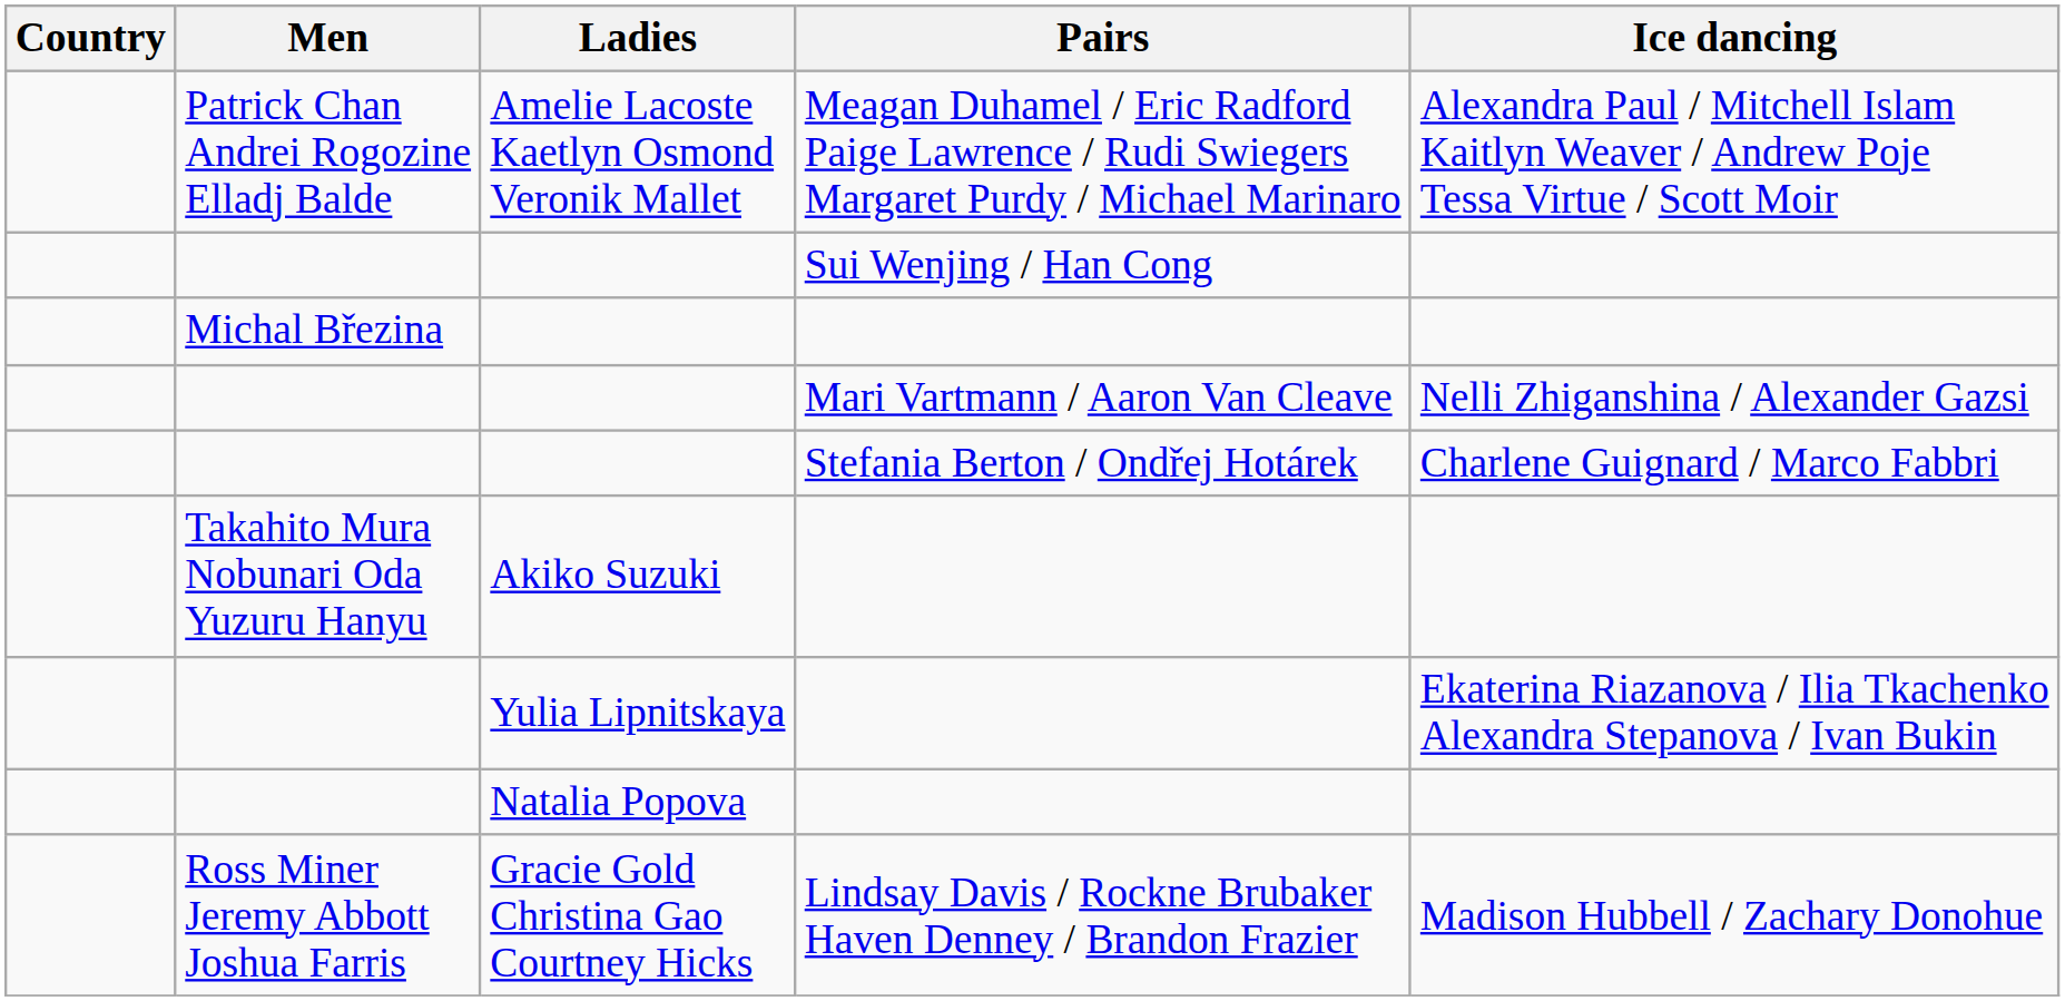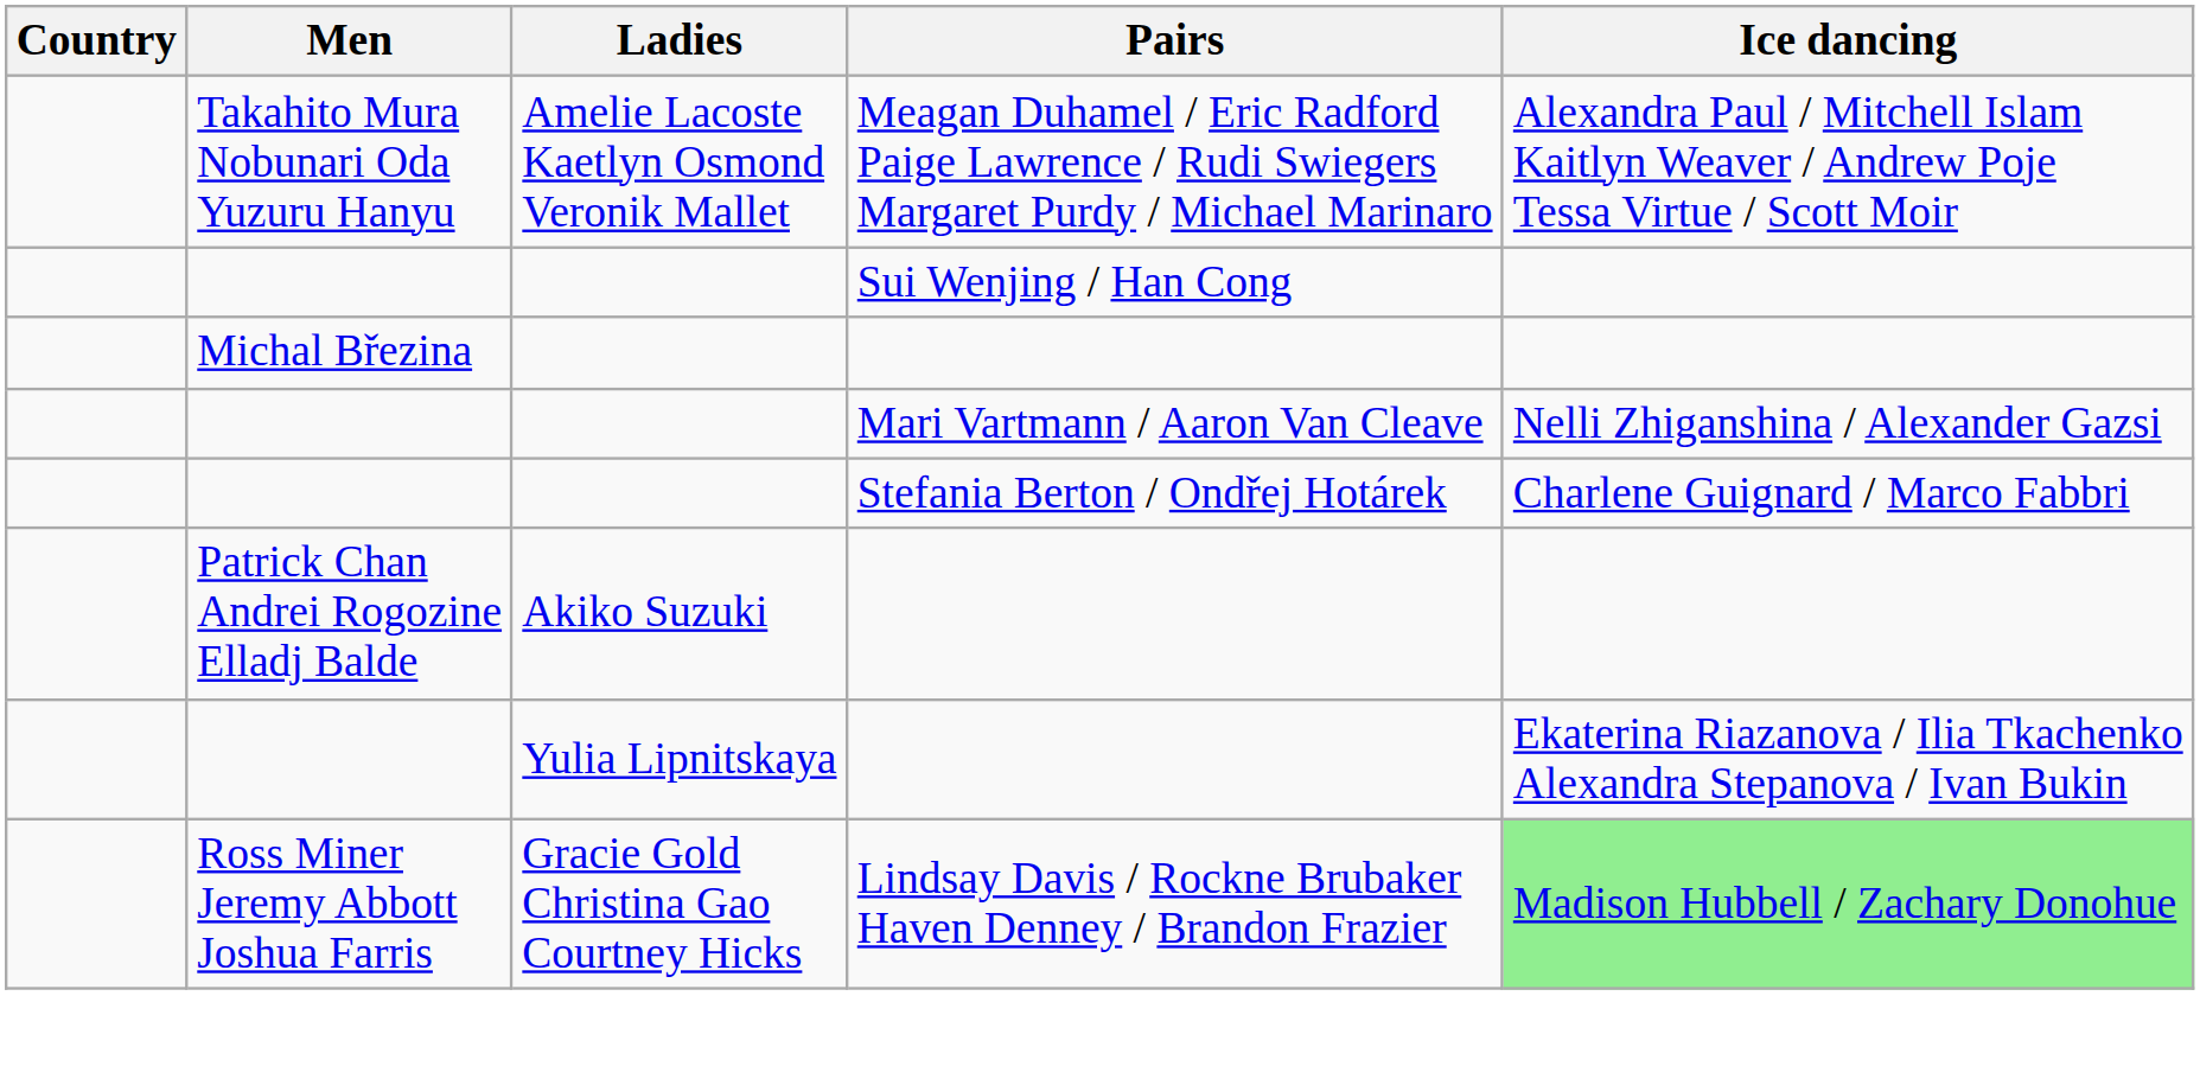Amelie Lacoste Kaetlyn Osmond Veronik Mallet | Men: Patrick Chan Andrei Rogozine Elladj Balde -> Takahito Mura Nobunari Oda Yuzuru Hanyu
Akiko Suzuki | Men: Takahito Mura Nobunari Oda Yuzuru Hanyu -> Patrick Chan Andrei Rogozine Elladj Balde
- row: Natalia Popova
Gracie Gold Christina Gao Courtney Hicks | Ice dancing: no background -> lightgreen background
